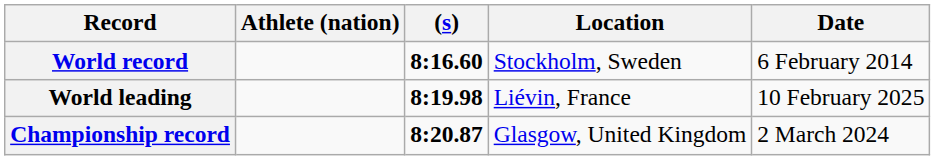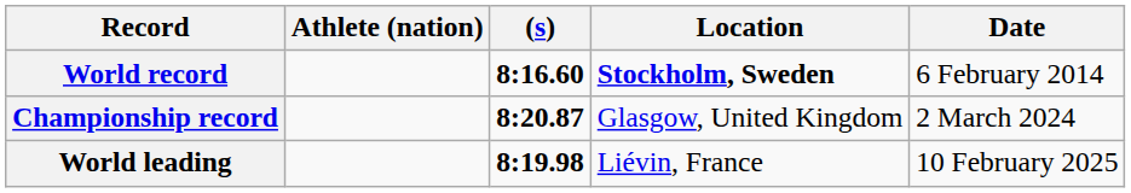World record | Location: normal -> bold
rows swapped: Championship record <-> World leading
